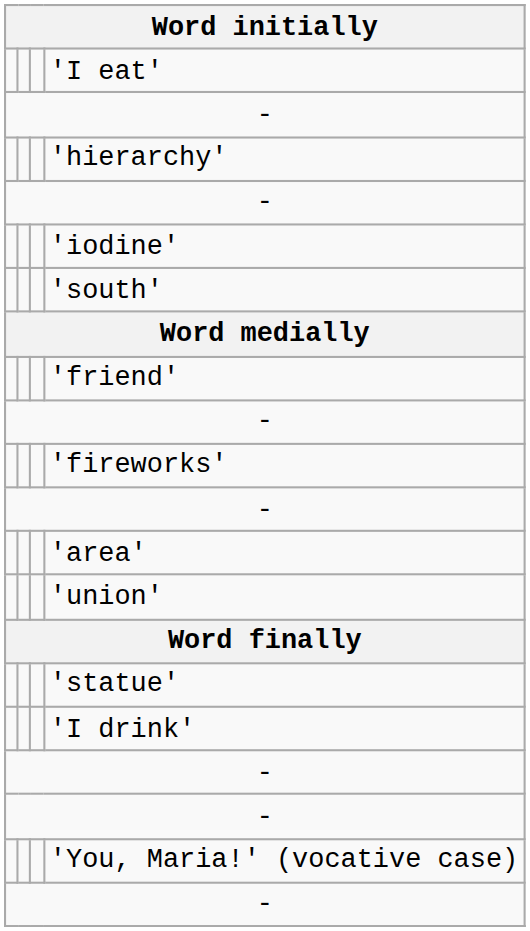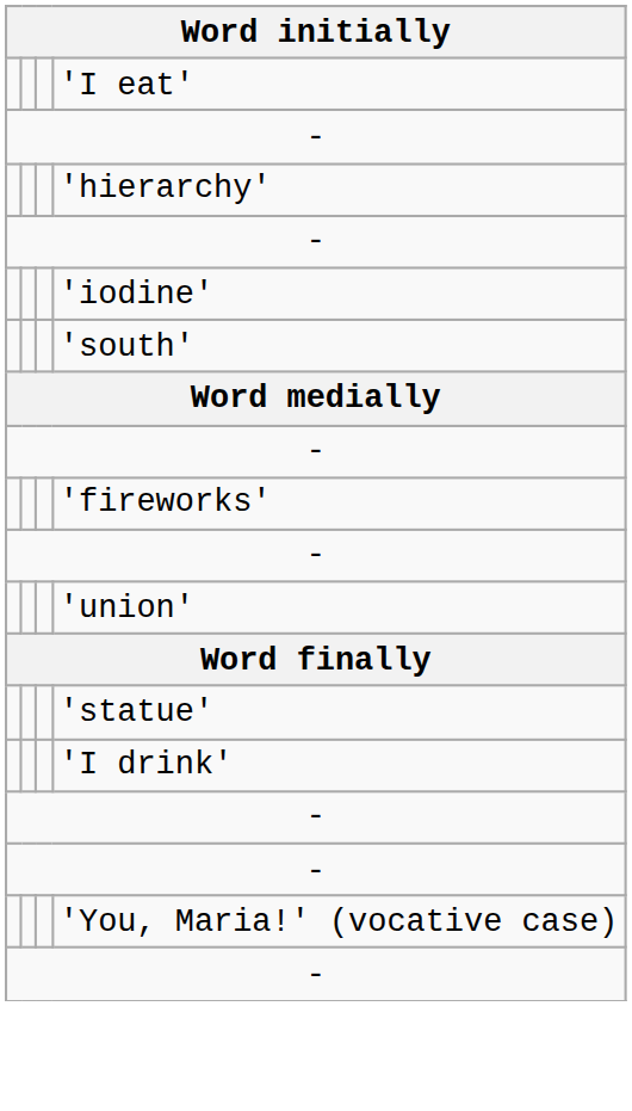- row: 'friend'
- row: 'area'
